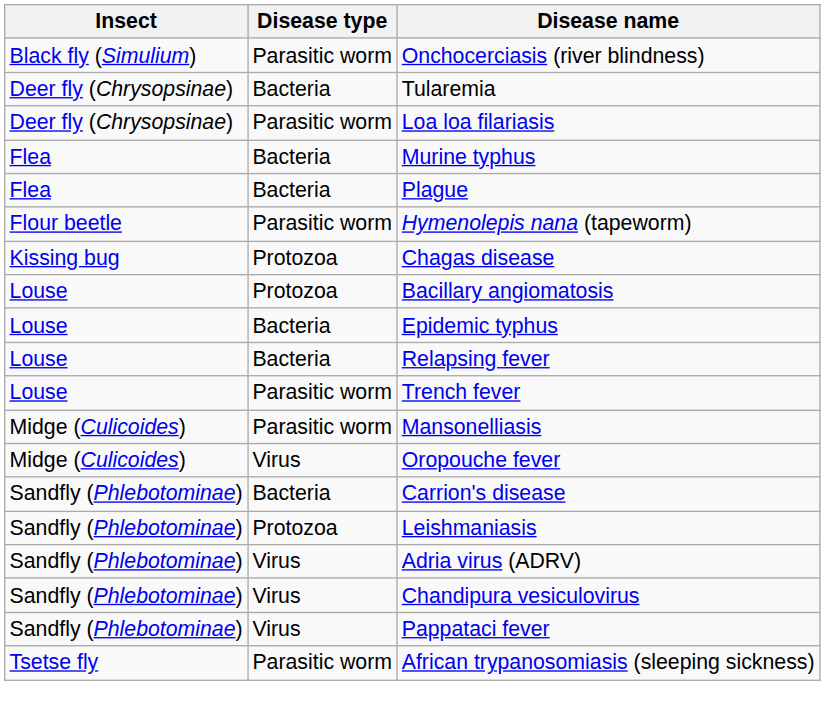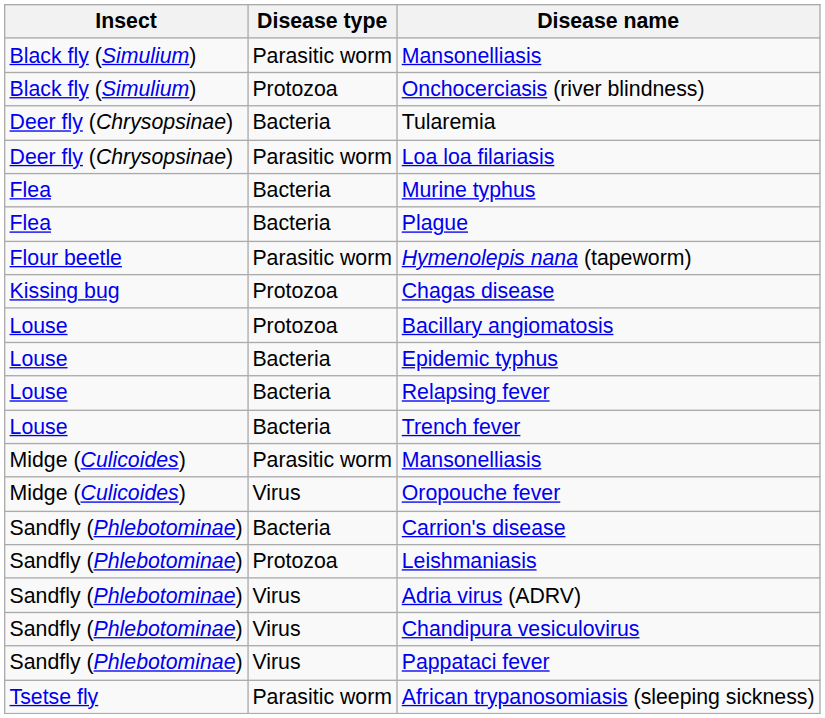+ row: Black fly (Simulium) | Parasitic worm | Mansonelliasis
Onchocerciasis (river blindness) | Disease type: Parasitic worm -> Protozoa
Trench fever | Disease type: Parasitic worm -> Bacteria
